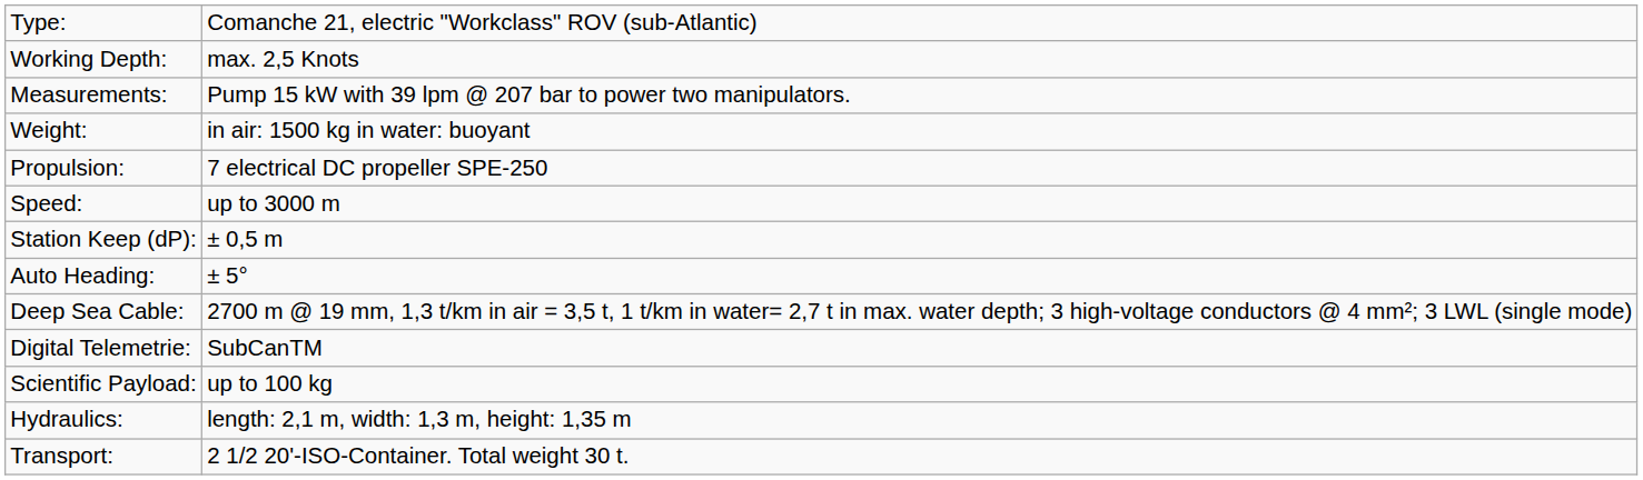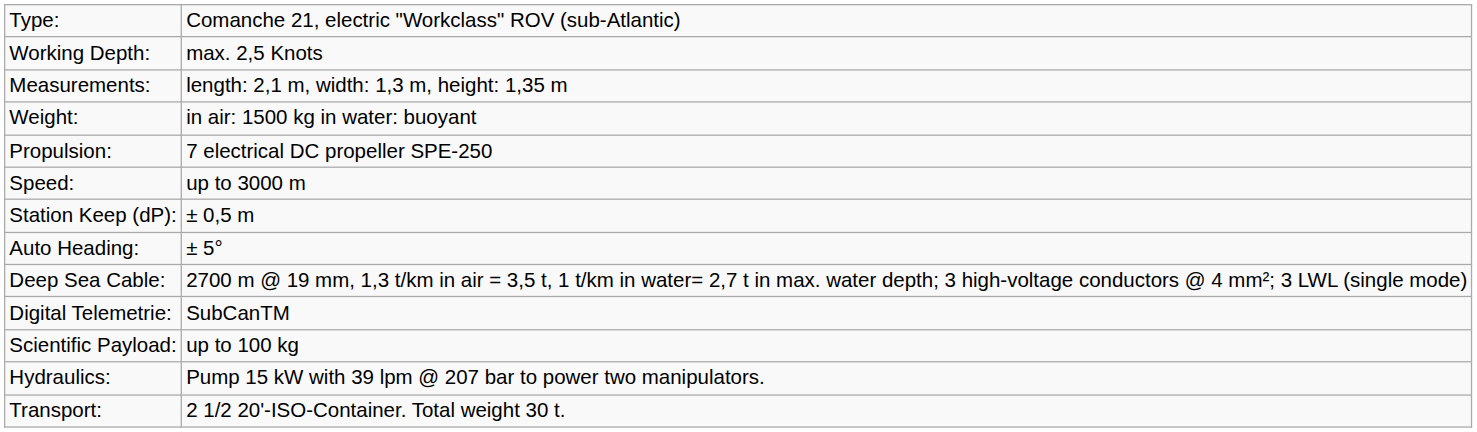Measurements: | column 2: Pump 15 kW with 39 lpm @ 207 bar to power two manipulators. -> length: 2,1 m, width: 1,3 m, height: 1,35 m
Hydraulics: | column 2: length: 2,1 m, width: 1,3 m, height: 1,35 m -> Pump 15 kW with 39 lpm @ 207 bar to power two manipulators.
